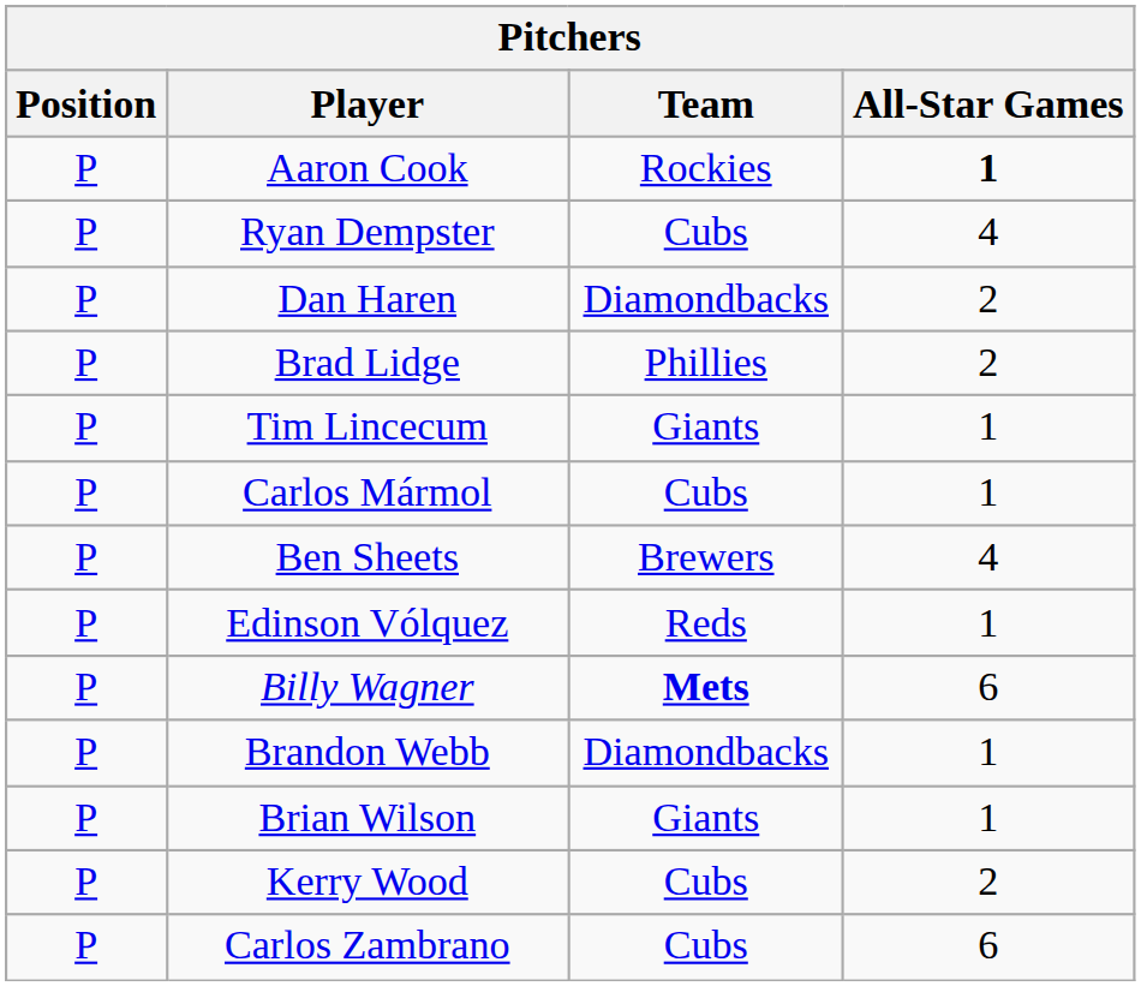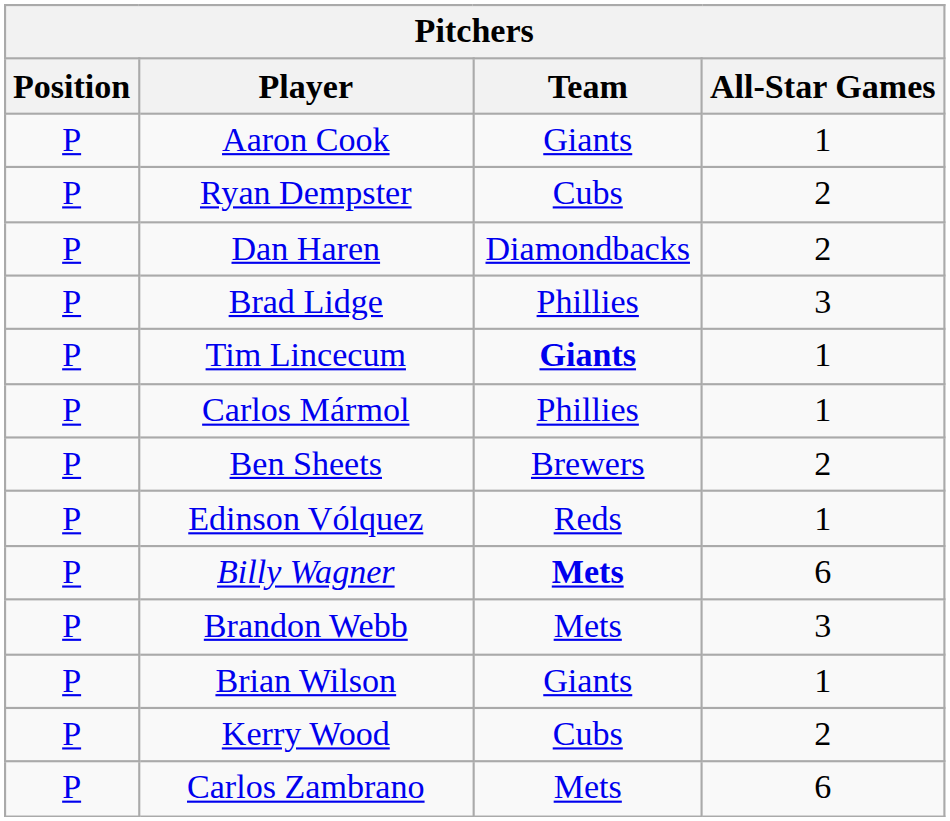Aaron Cook | Team: Rockies -> Giants
Aaron Cook | All-Star Games: bold -> normal
Ryan Dempster | All-Star Games: 4 -> 2
Brad Lidge | All-Star Games: 2 -> 3
Tim Lincecum | Team: normal -> bold
Carlos Mármol | Team: Cubs -> Phillies
Ben Sheets | All-Star Games: 4 -> 2
Brandon Webb | Team: Diamondbacks -> Mets
Brandon Webb | All-Star Games: 1 -> 3
Carlos Zambrano | Team: Cubs -> Mets
